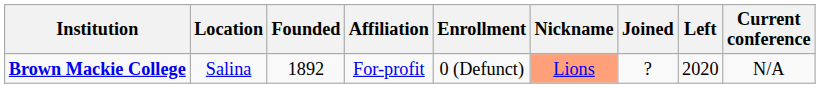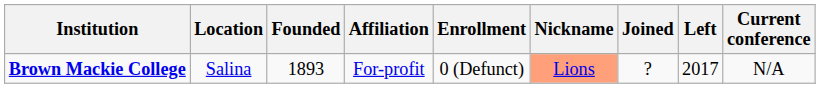Brown Mackie College | Founded: 1892 -> 1893
Brown Mackie College | Left: 2020 -> 2017
